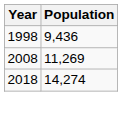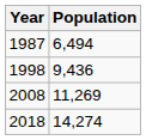+ row: 1987 | 6,494
